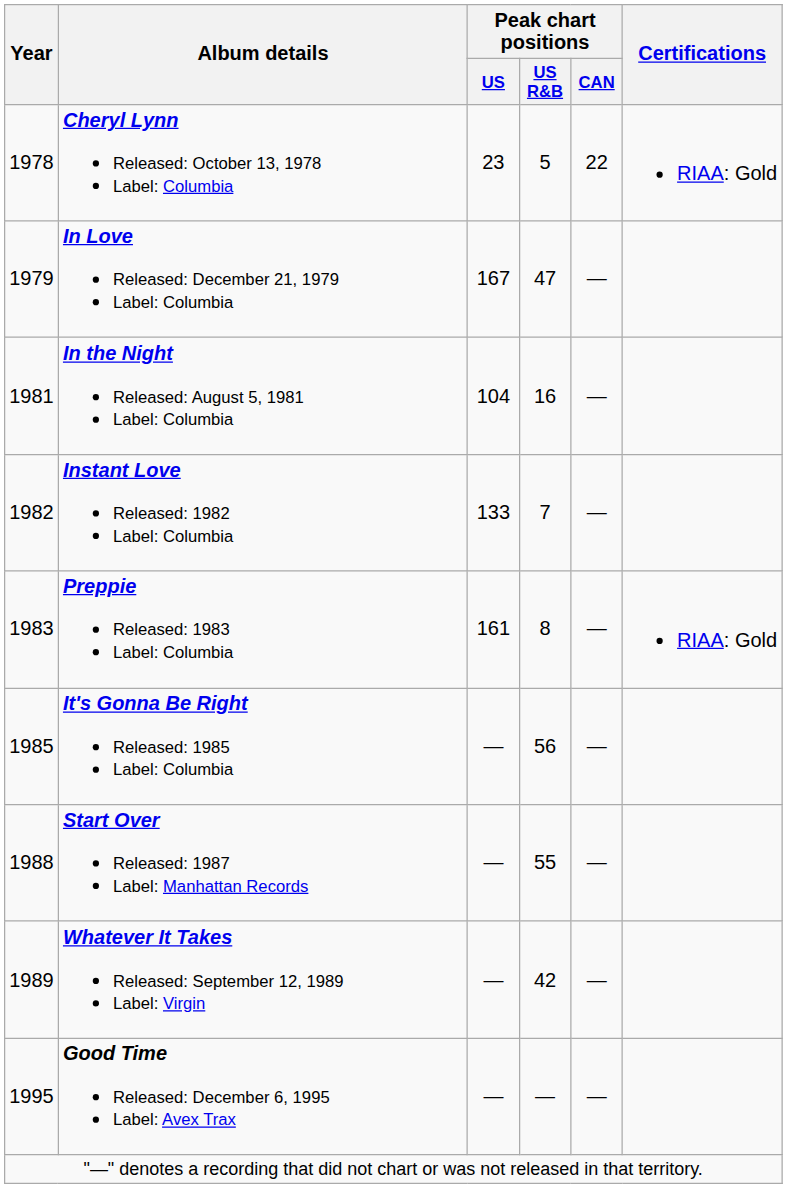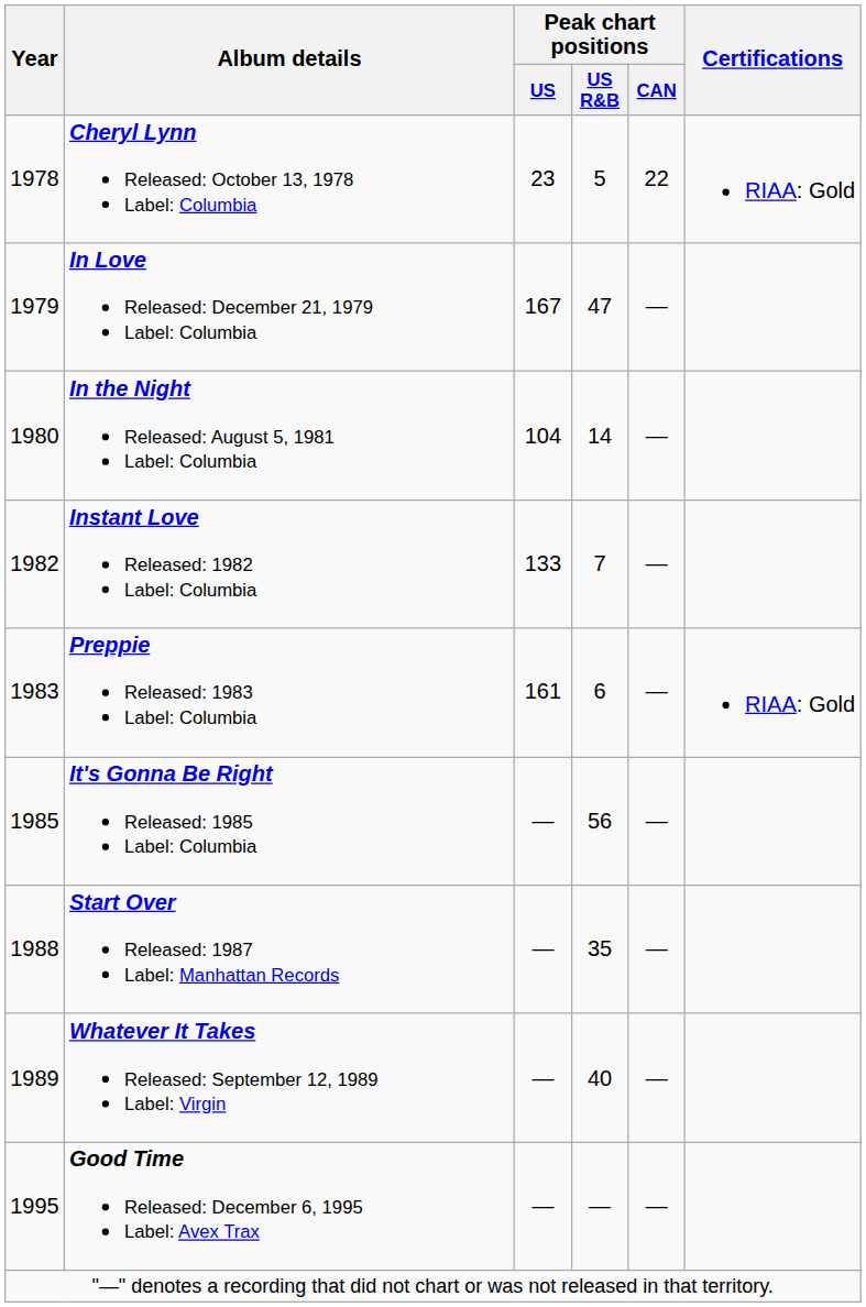In the Night Released: August 5, 1981 Label: Columbia | Year: 1981 -> 1980
In the Night Released: August 5, 1981 Label: Columbia | Peak chart positions / US R&B: 16 -> 14
Preppie Released: 1983 Label: Columbia | Peak chart positions / US R&B: 8 -> 6
Start Over Released: 1987 Label: Manhattan Records | Peak chart positions / US R&B: 55 -> 35
Whatever It Takes Released: September 12, 1989 Label: Virgin | Peak chart positions / US R&B: 42 -> 40
